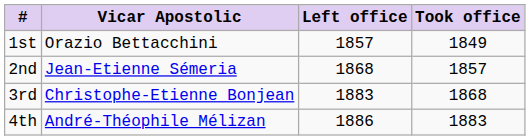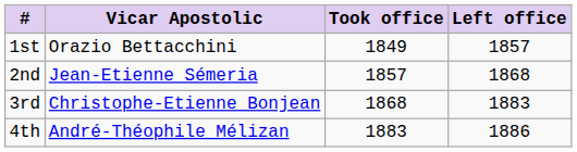columns swapped: Took office <-> Left office
